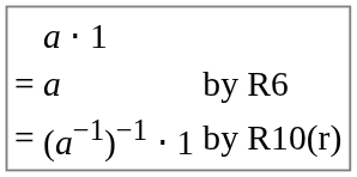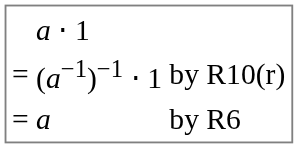rows swapped: by R10(r) <-> by R6
